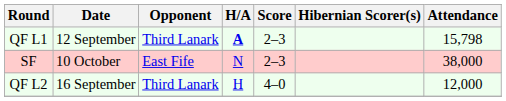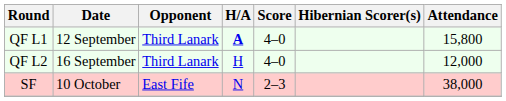QF L1 | Score: 2–3 -> 4–0
QF L1 | Attendance: 15,798 -> 15,800
rows swapped: QF L2 <-> SF
